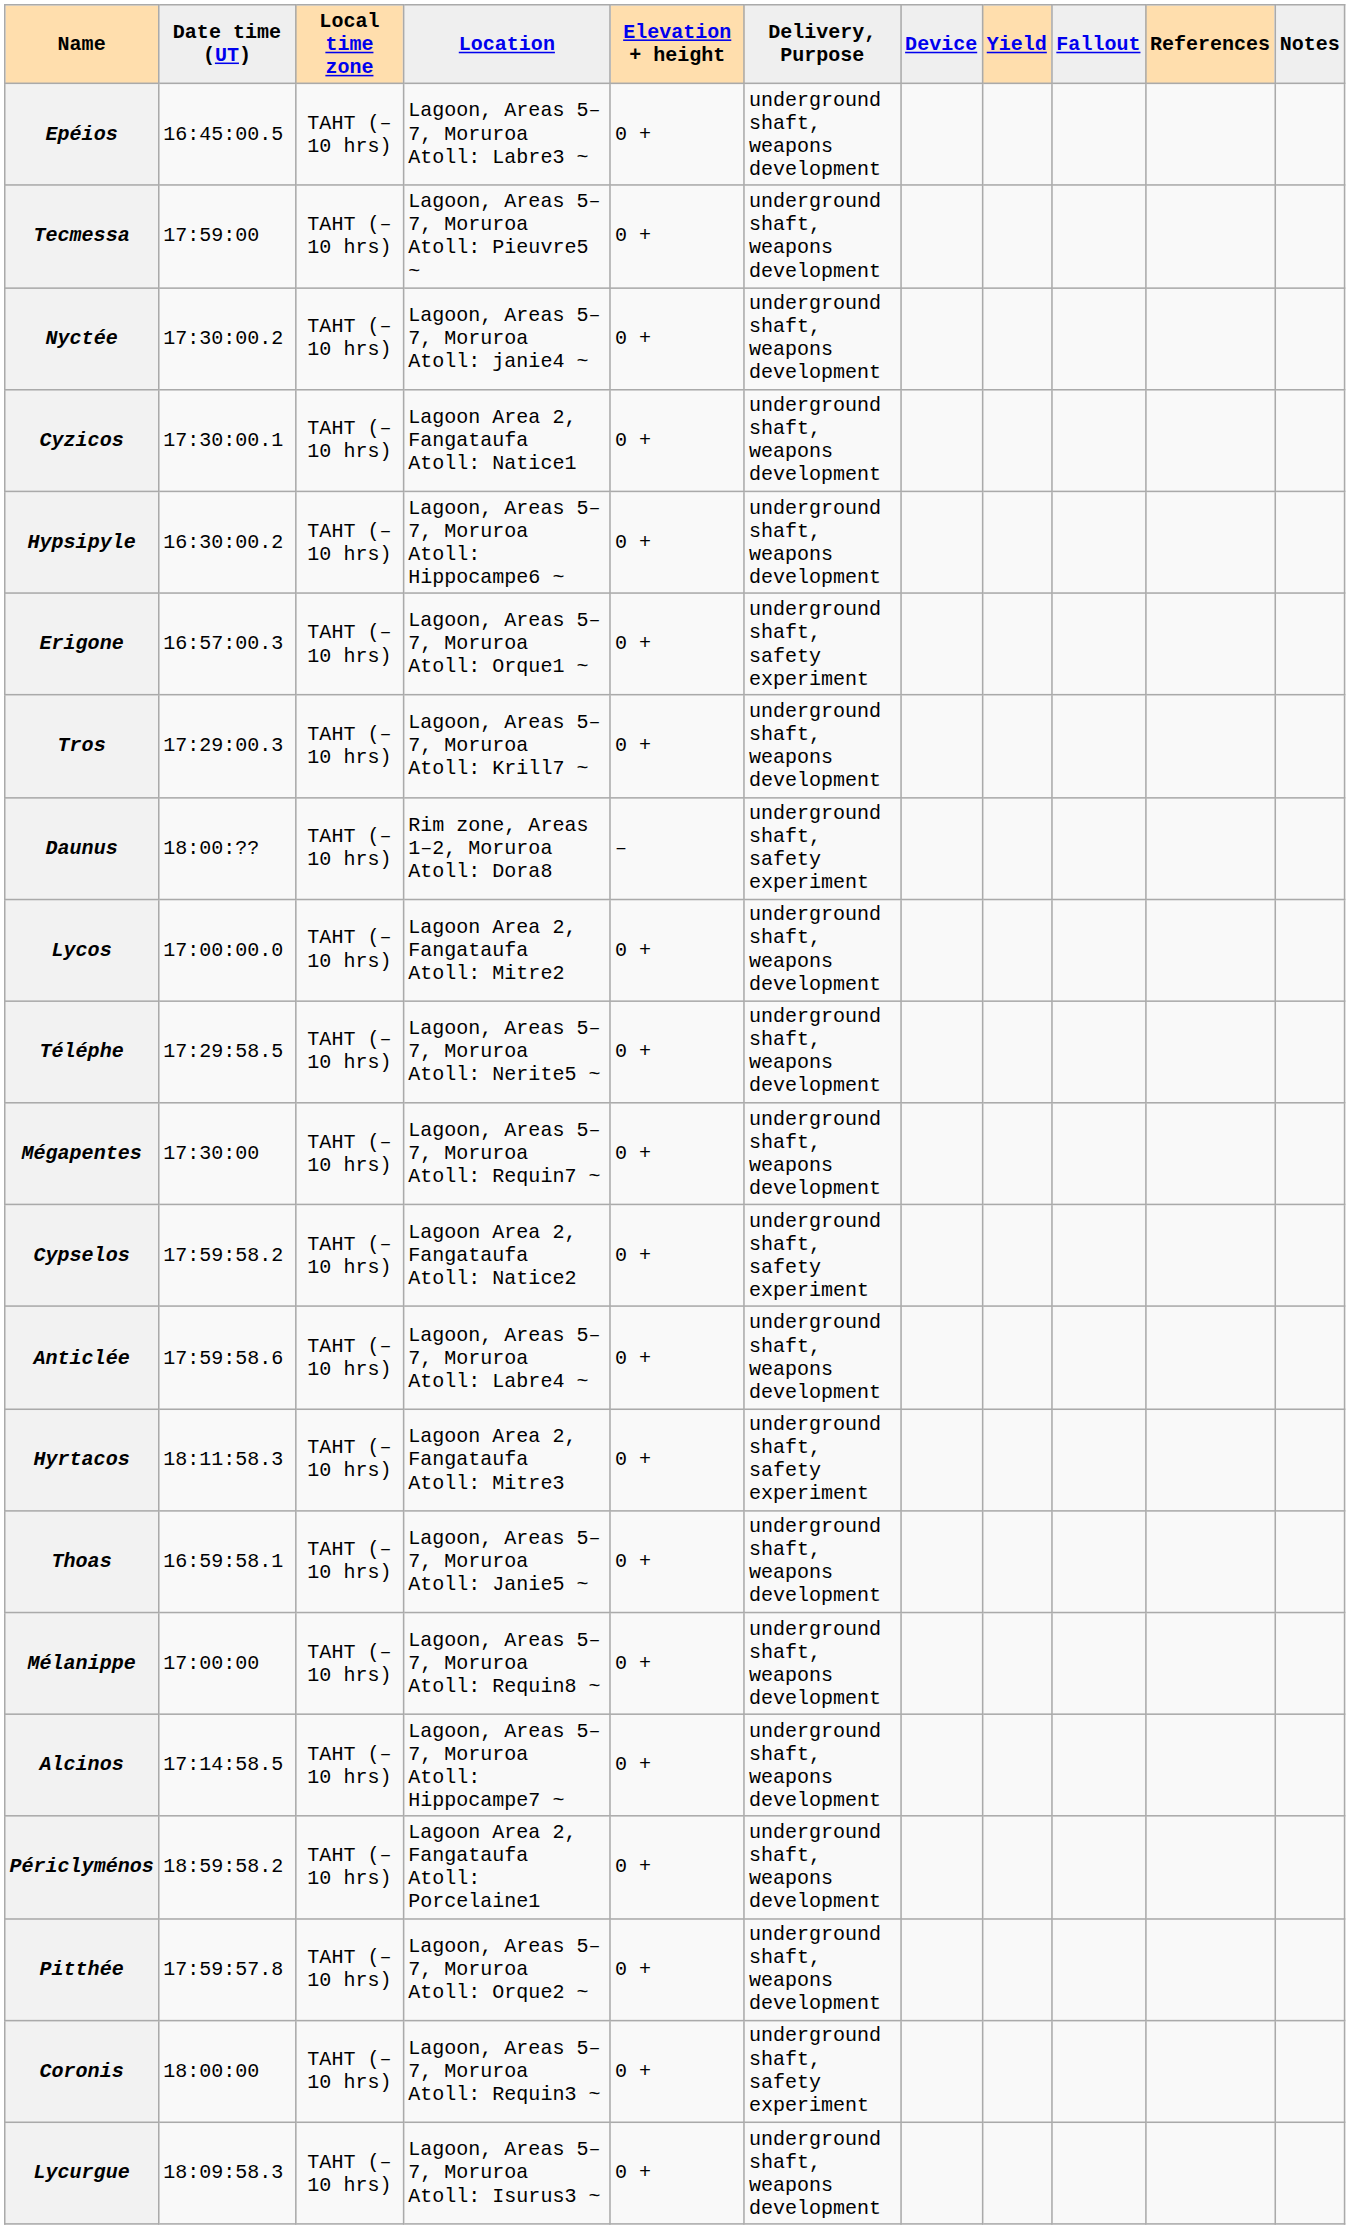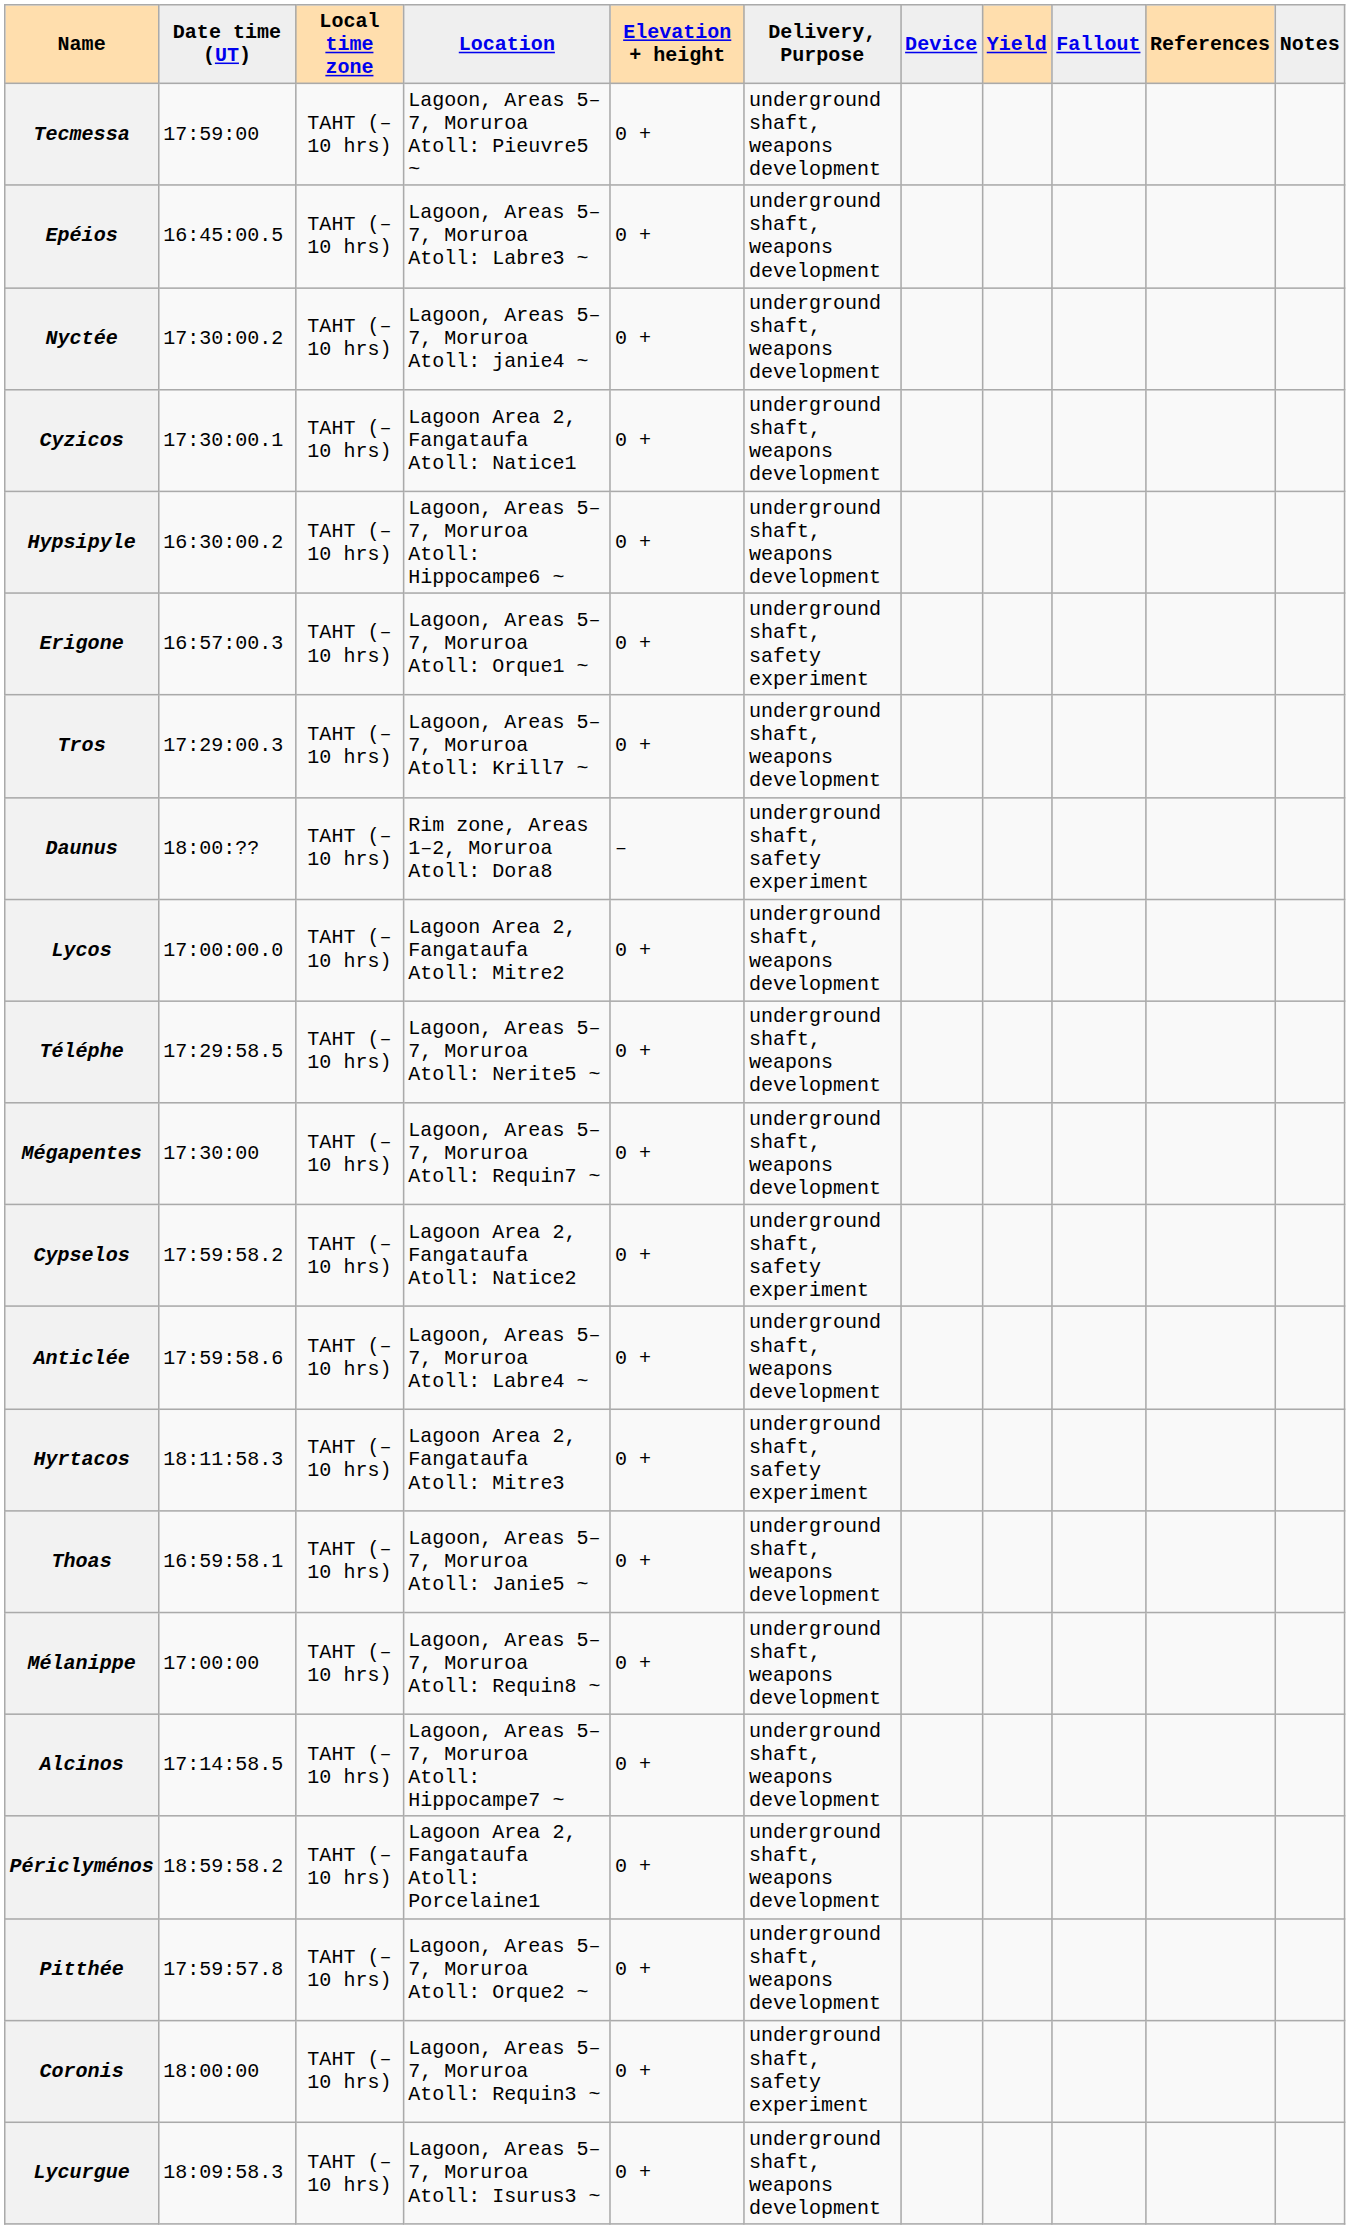rows swapped: Epéios <-> Tecmessa
